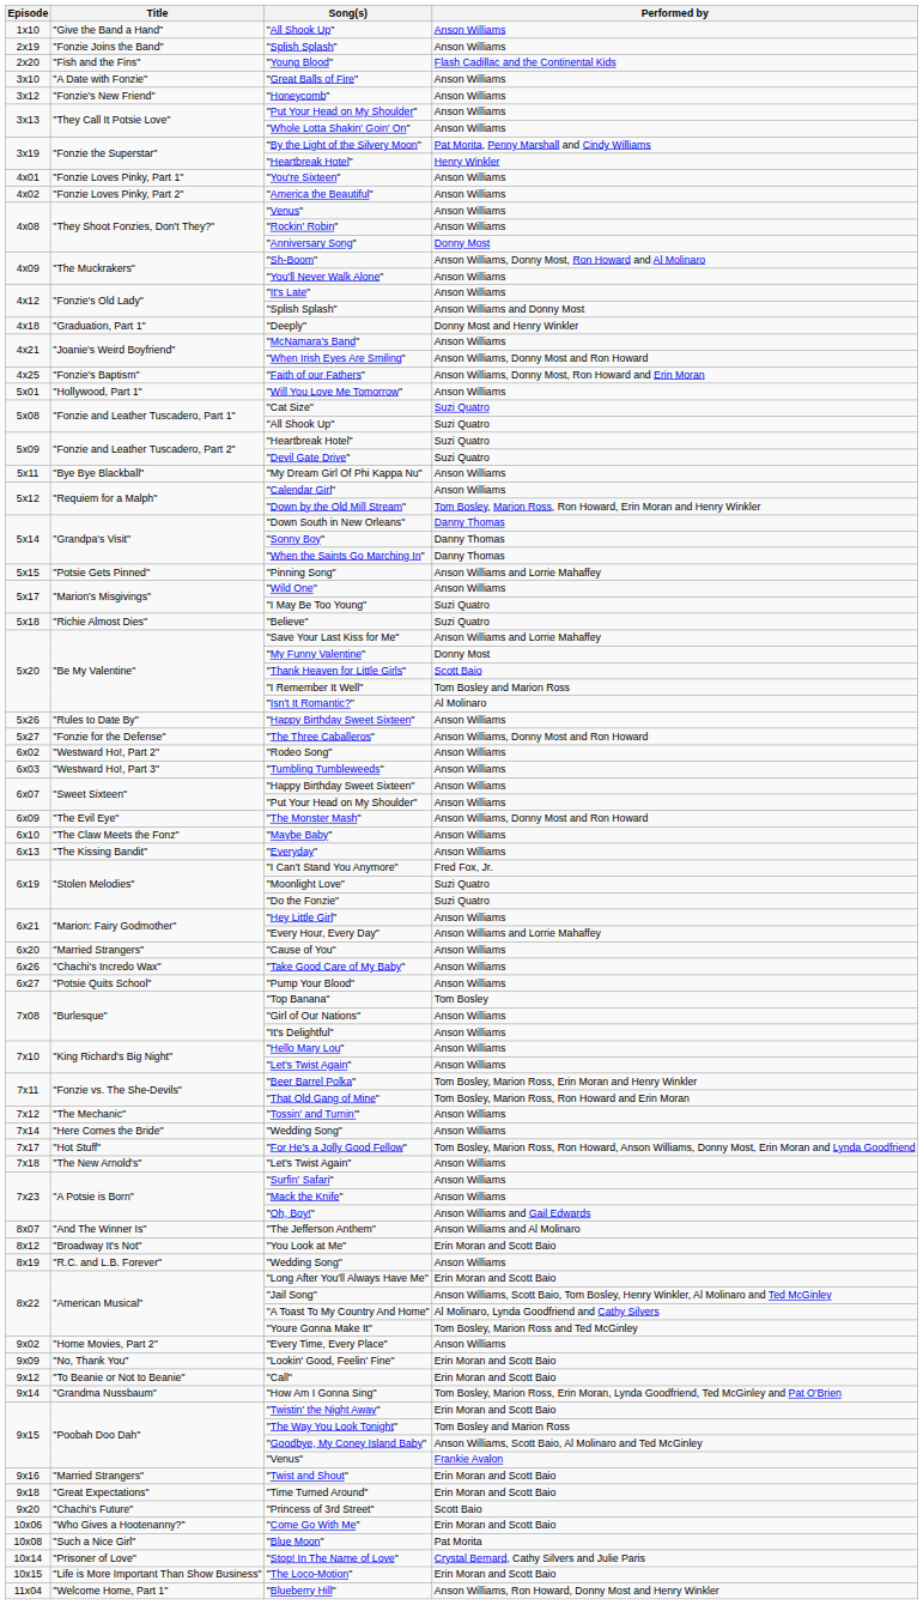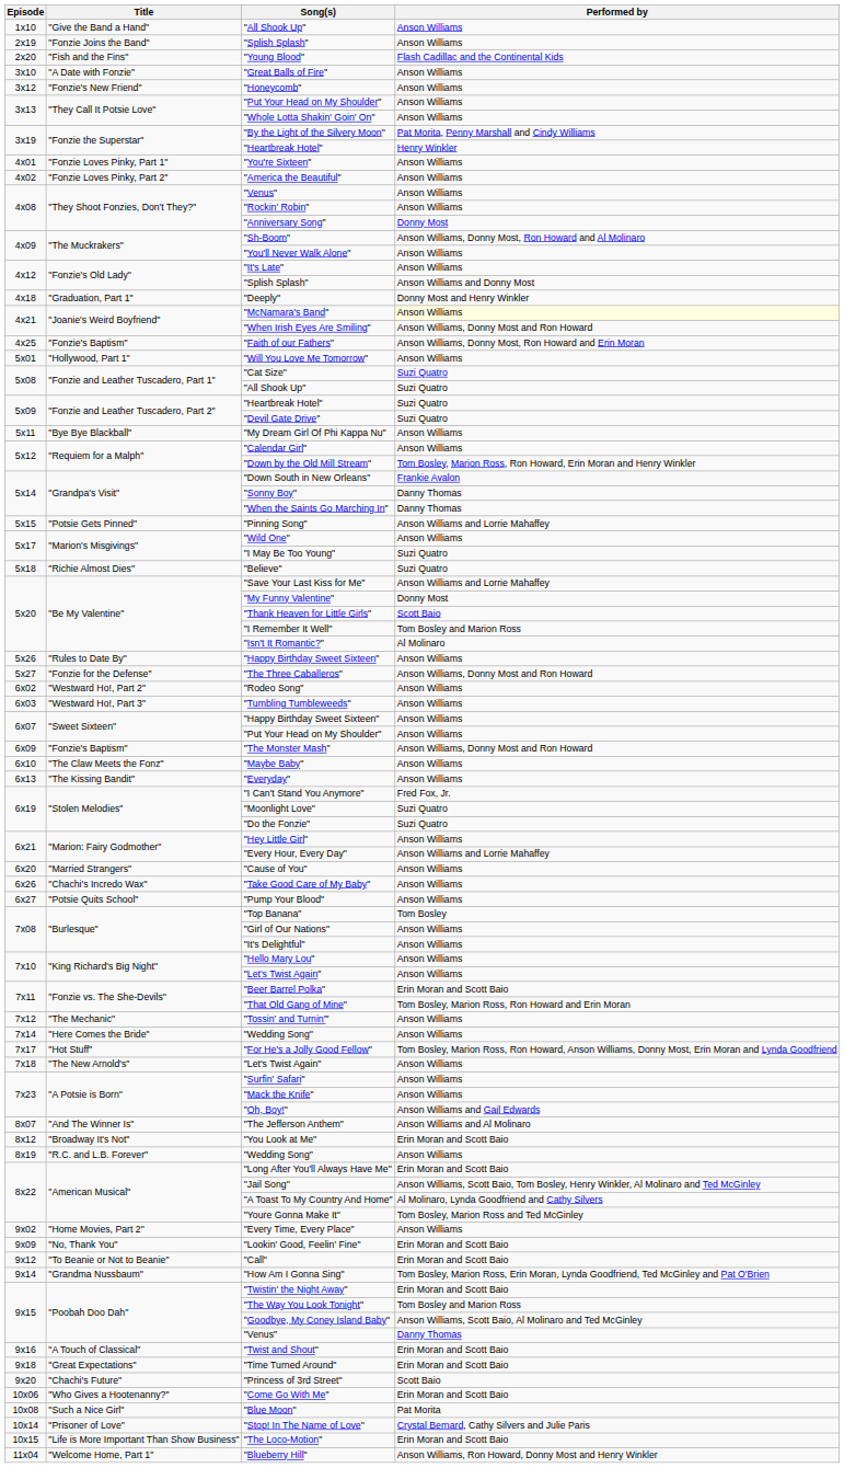"McNamara's Band" | Performed by: no background -> lightyellow background
"Down South in New Orleans" | Performed by: Danny Thomas -> Frankie Avalon
"The Monster Mash" | Title: "The Evil Eye" -> "Fonzie's Baptism"
"Beer Barrel Polka" | Performed by: Tom Bosley, Marion Ross, Erin Moran and Henry Winkler -> Erin Moran and Scott Baio
9x15 / "Venus" | Performed by: Frankie Avalon -> Danny Thomas
"Twist and Shout" | Title: "Married Strangers" -> "A Touch of Classical"
